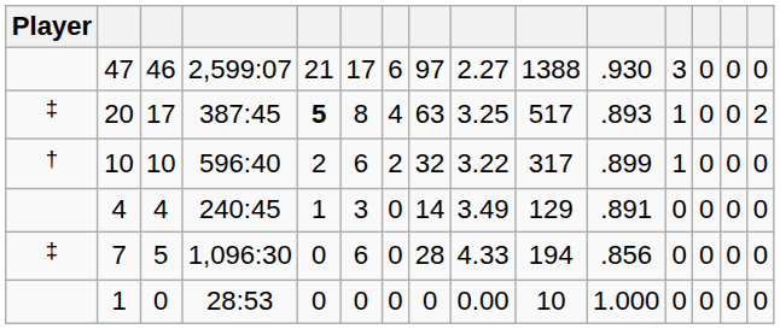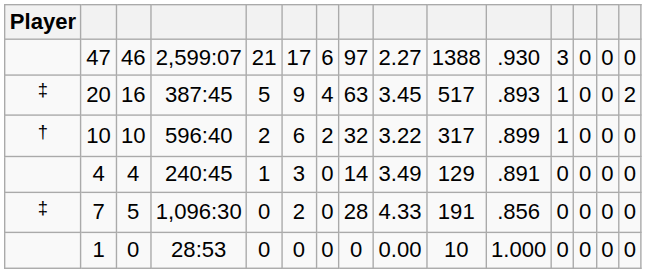20 | column 3: 17 -> 16
20 | column 5: bold -> normal
20 | column 6: 8 -> 9
20 | column 9: 3.25 -> 3.45
7 | column 6: 6 -> 2
7 | column 10: 194 -> 191
